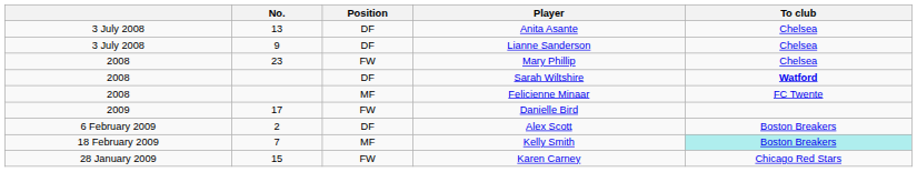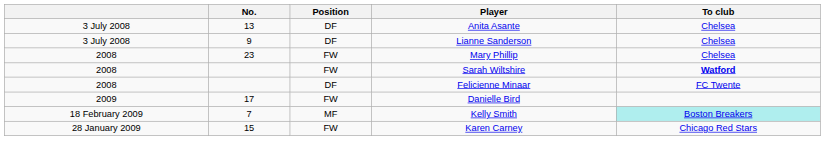Sarah Wiltshire | Position: DF -> FW
Felicienne Minaar | Position: MF -> DF
- row: 6 February 2009 | 2 | DF | Alex Scott | Boston Breakers
